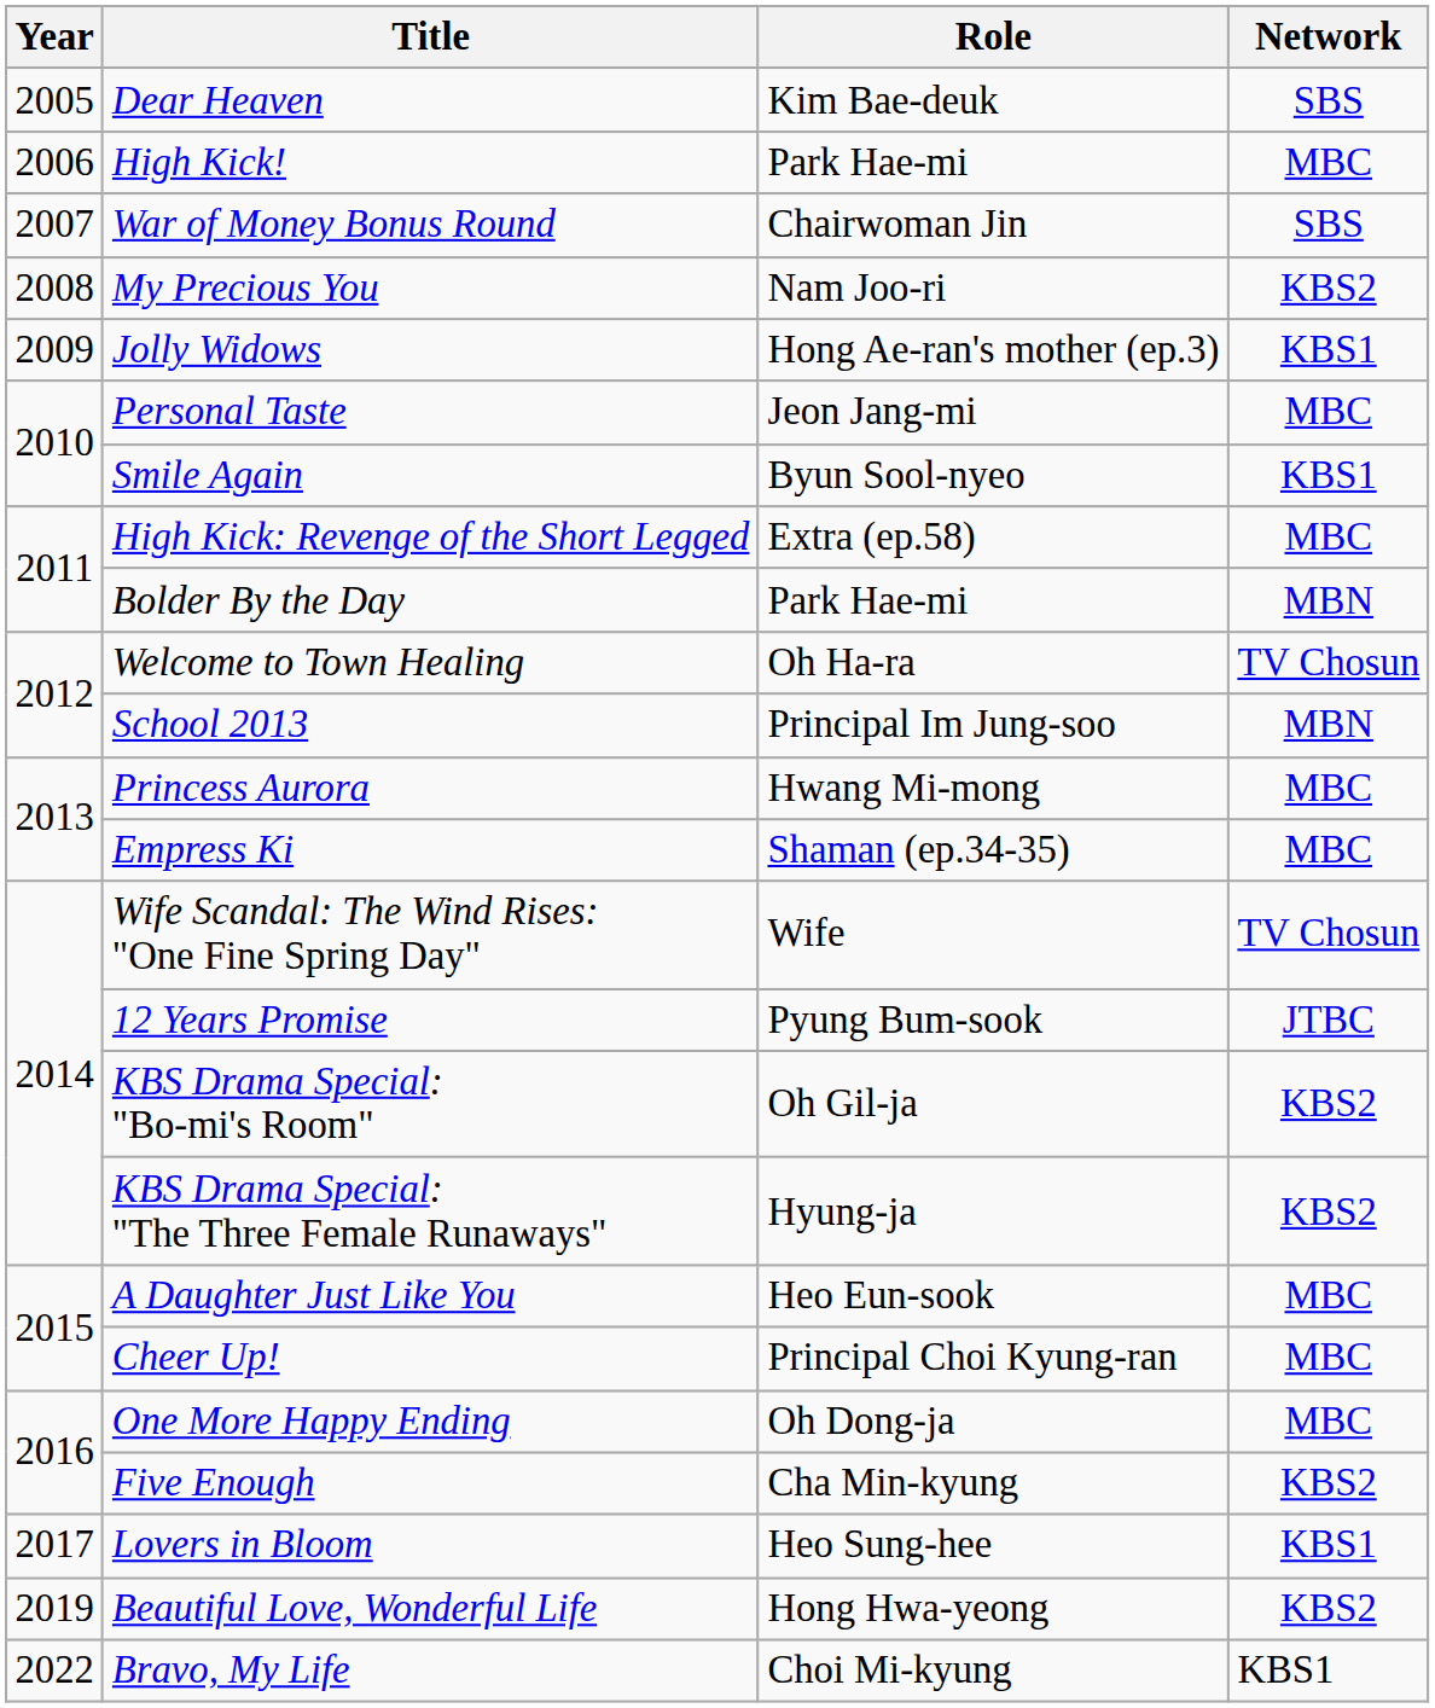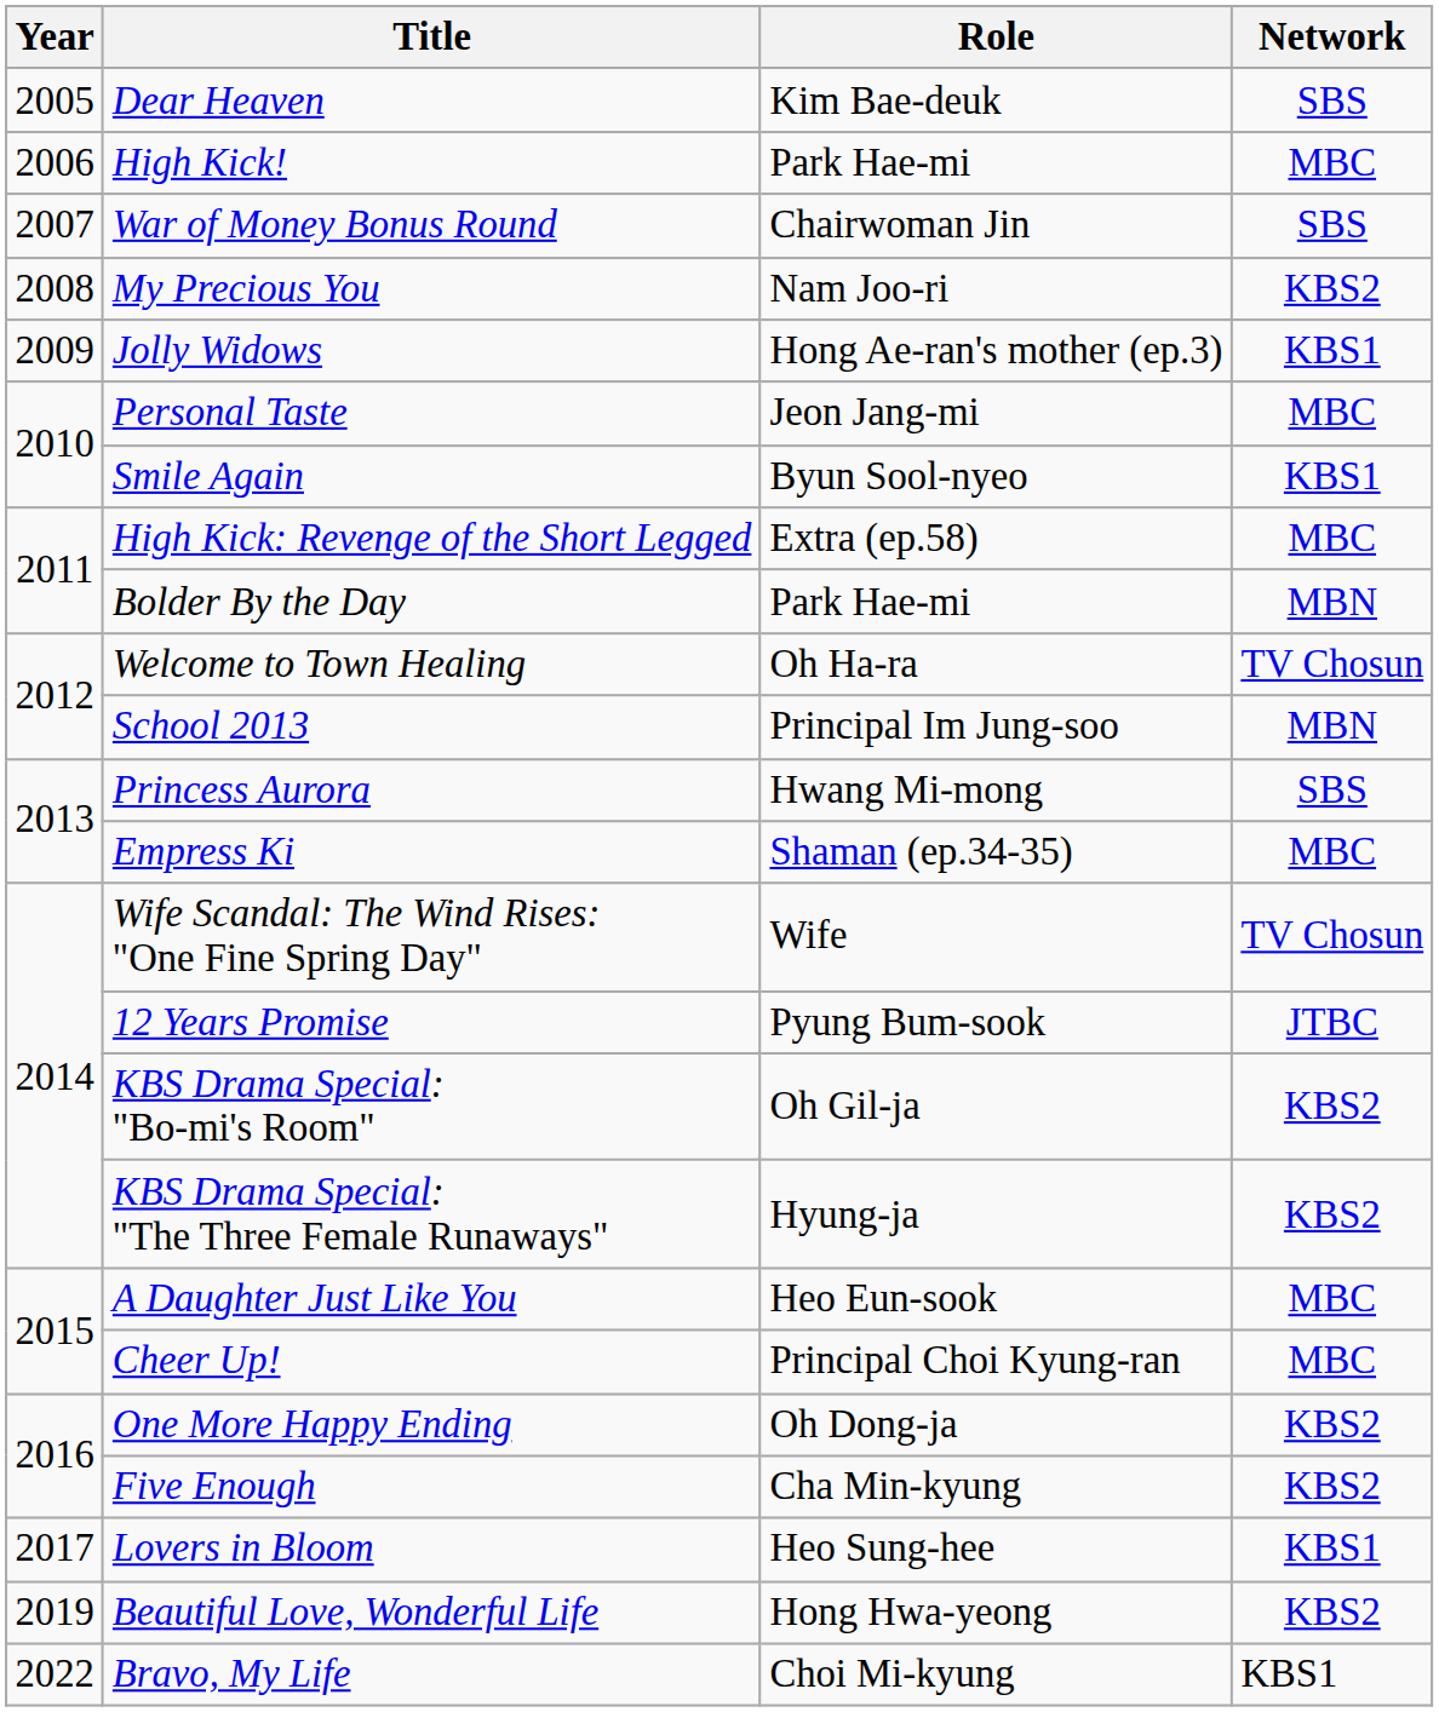Princess Aurora | Network: MBC -> SBS
One More Happy Ending | Network: MBC -> KBS2
